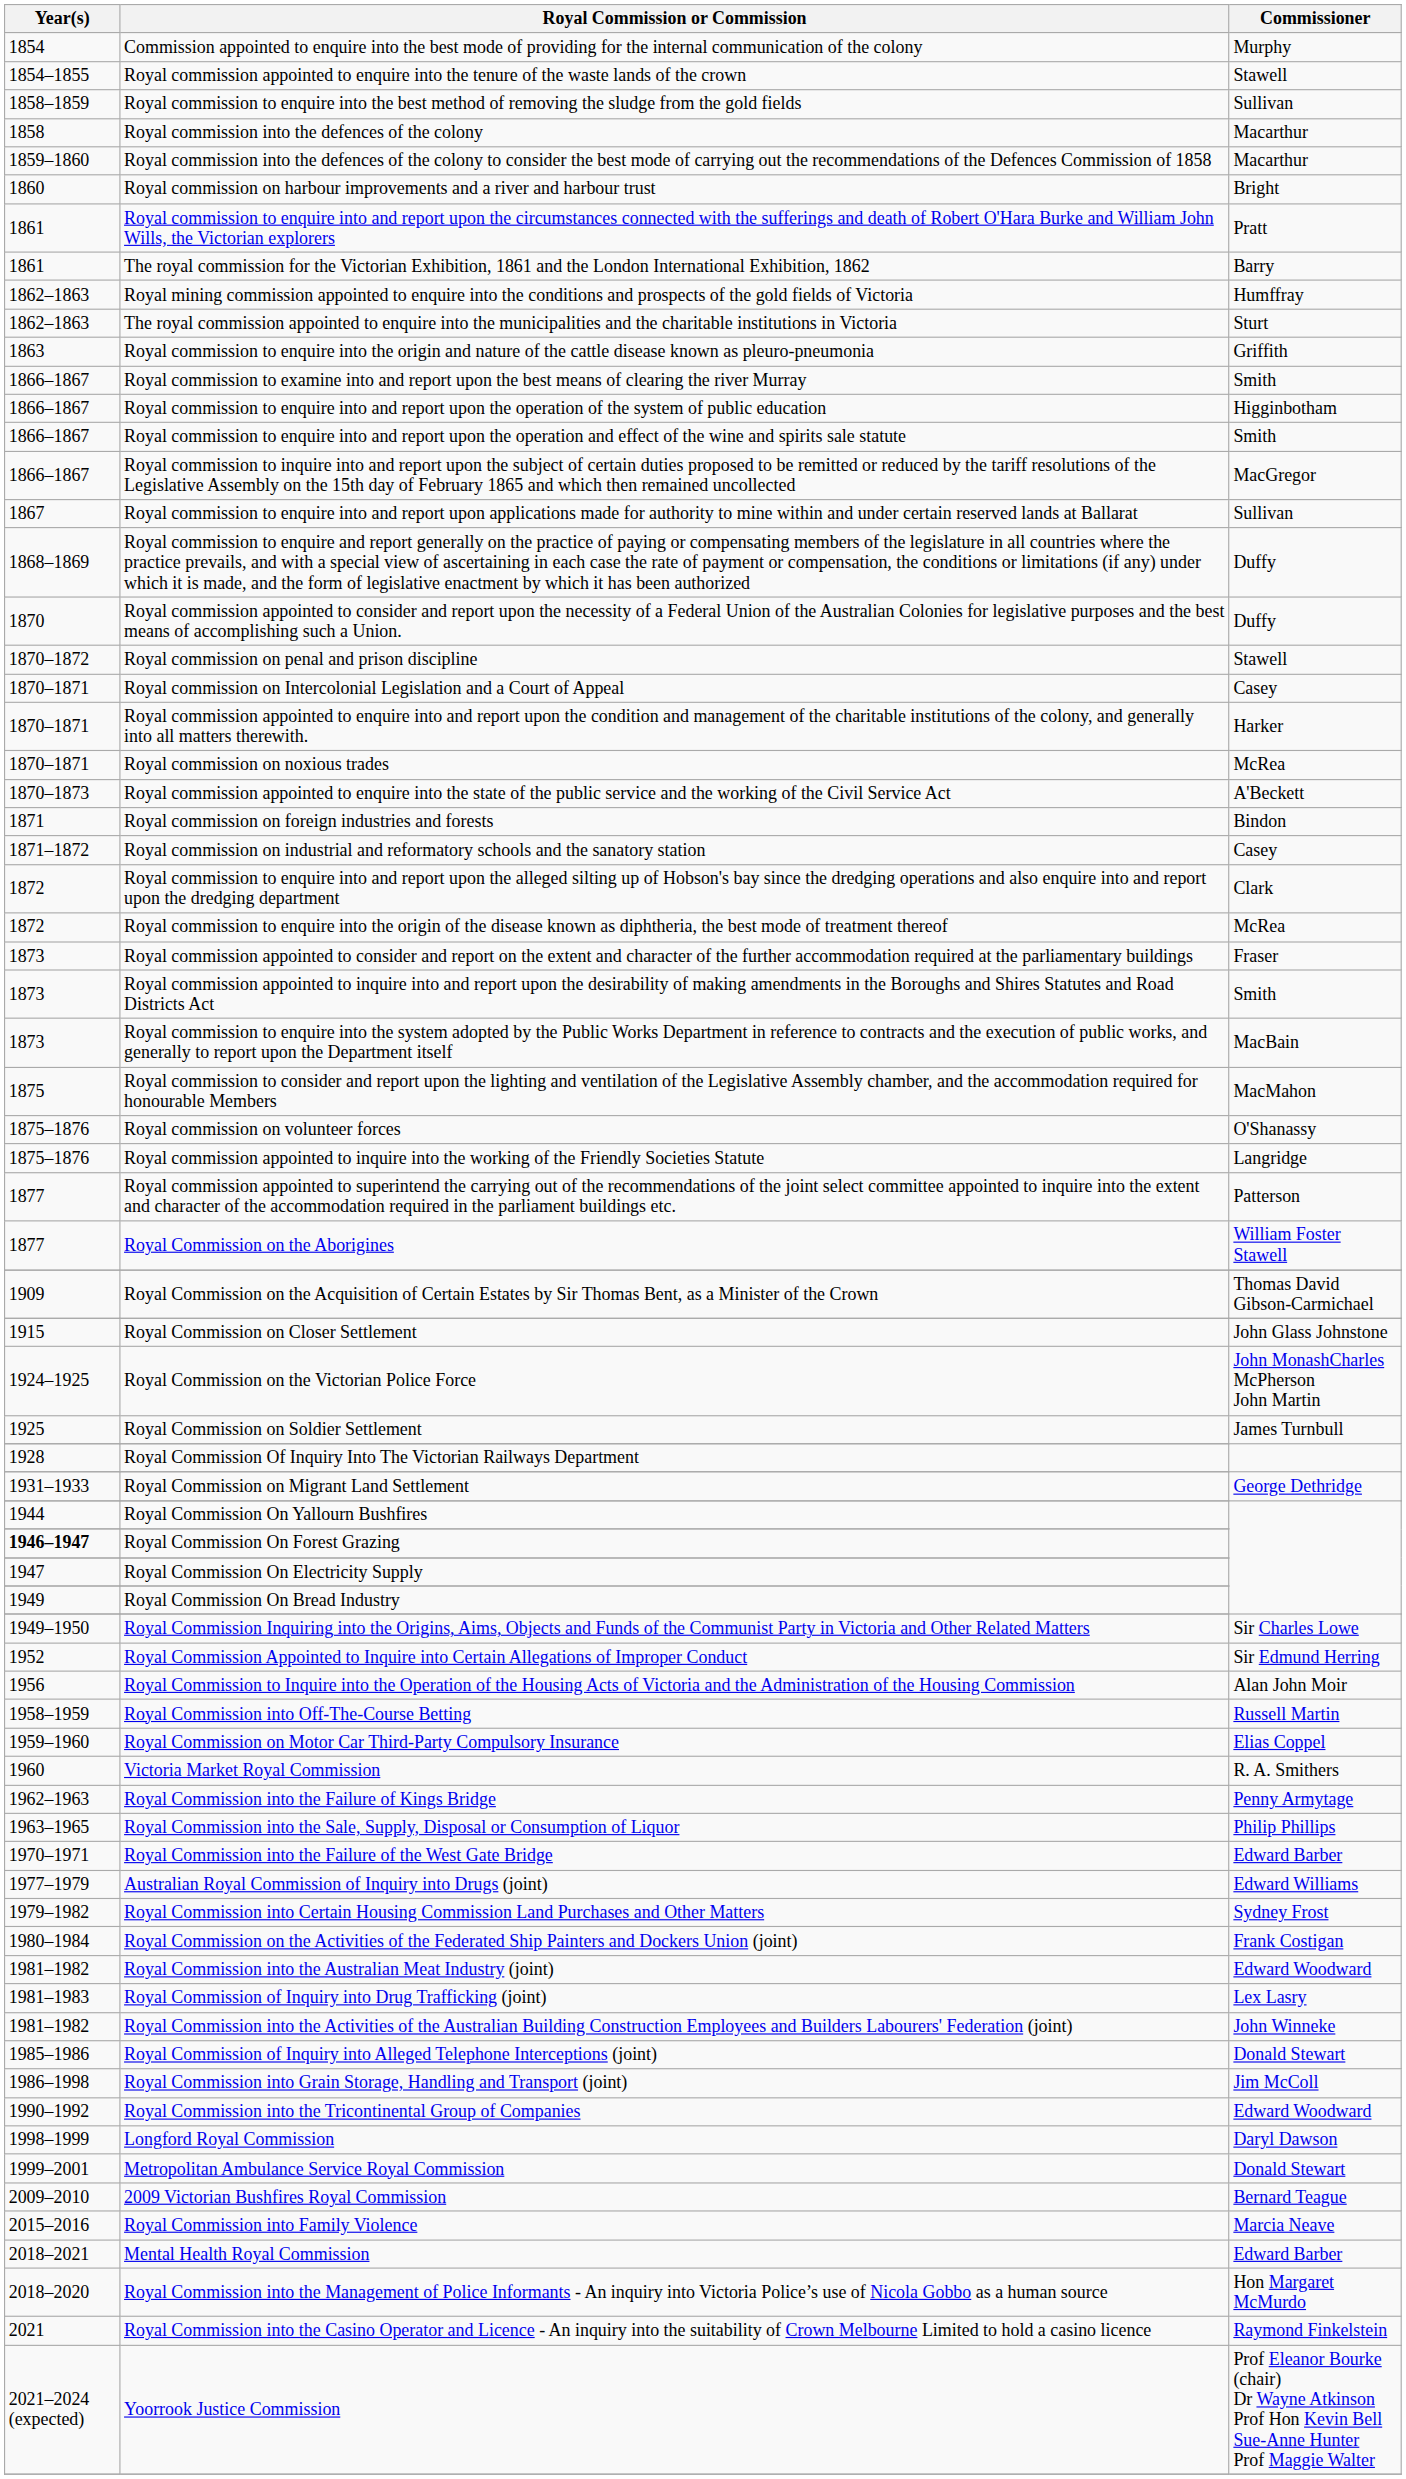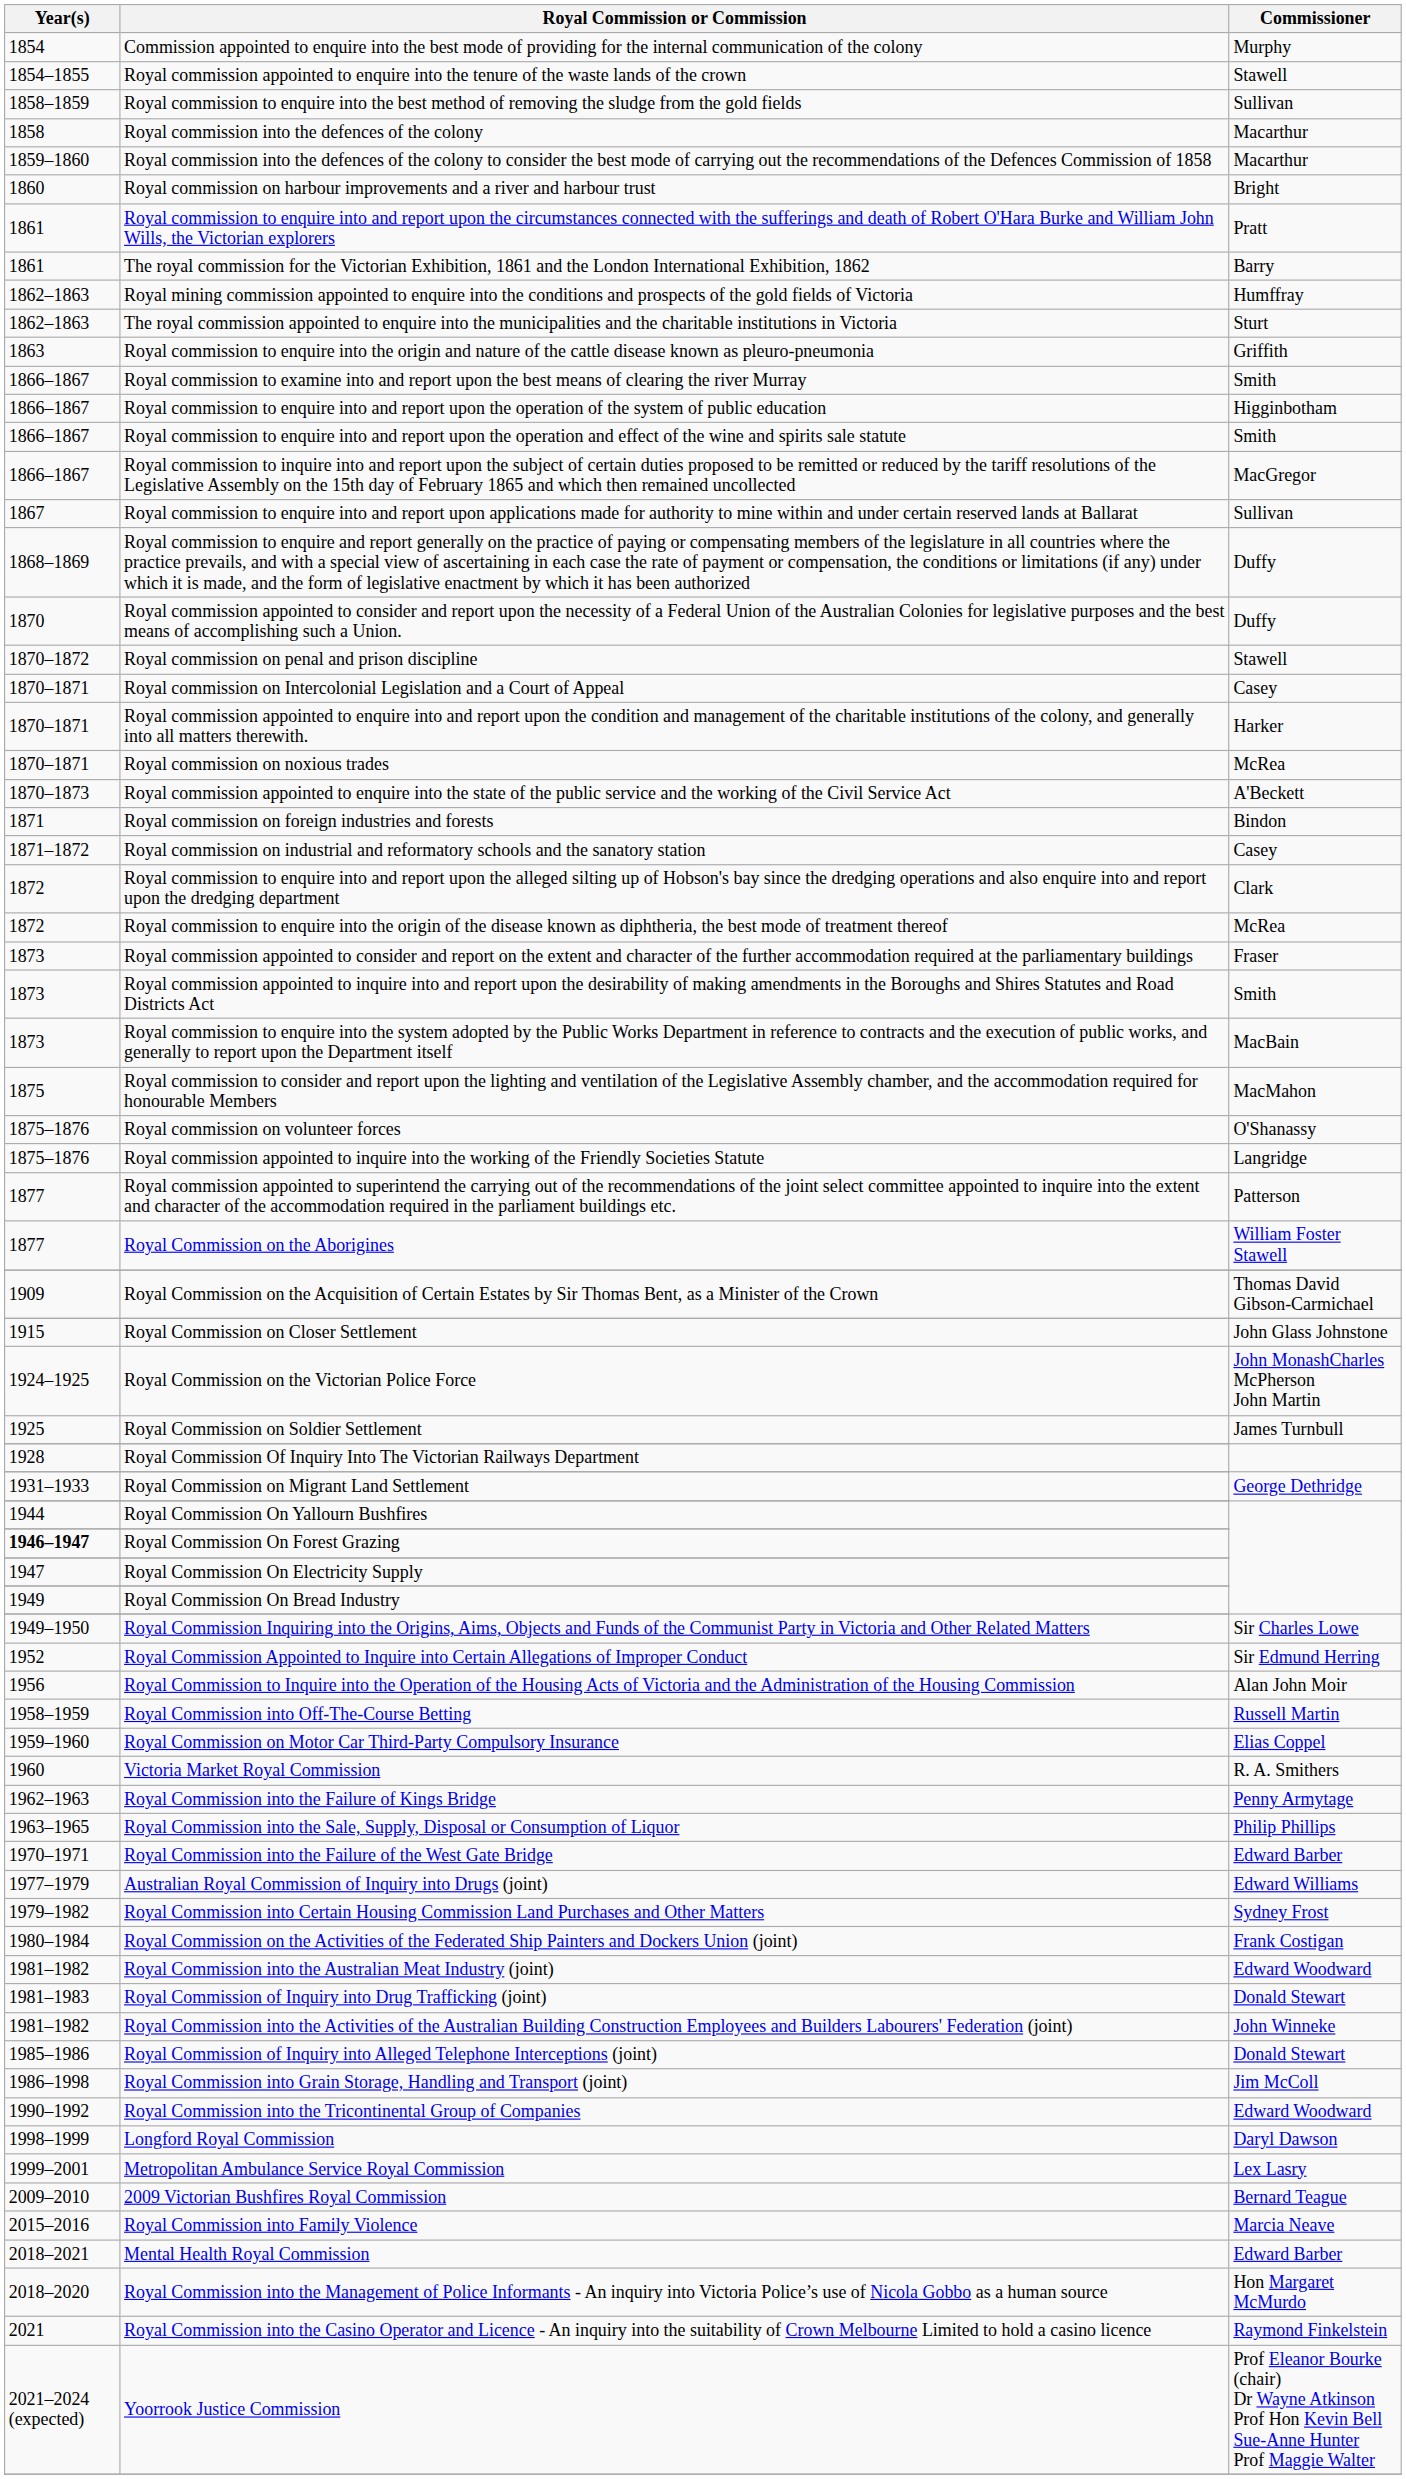Royal Commission of Inquiry into Drug Trafficking (joint) | Commissioner: Lex Lasry -> Donald Stewart
Metropolitan Ambulance Service Royal Commission | Commissioner: Donald Stewart -> Lex Lasry
